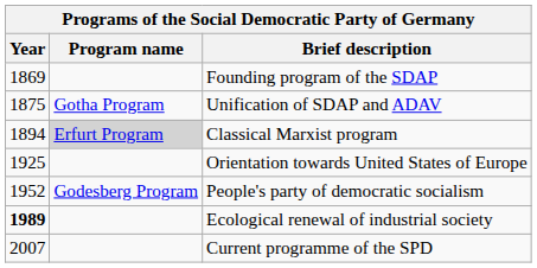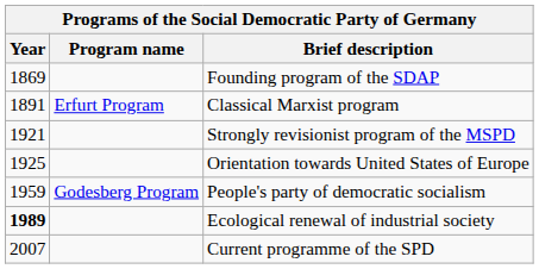- row: 1875 | Gotha Program | Unification of SDAP and ADAV
Classical Marxist program | Year: 1894 -> 1891
Classical Marxist program | Program name: lightgrey background -> no background
+ row: 1921 | Strongly revisionist program of the MSPD
People's party of democratic socialism | Year: 1952 -> 1959
